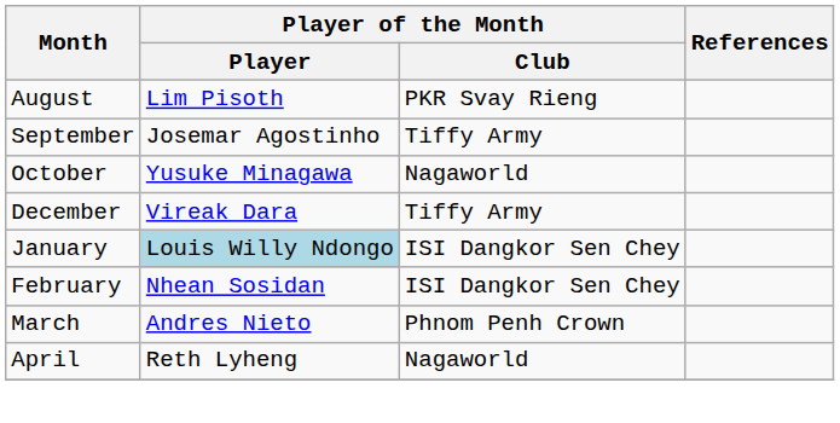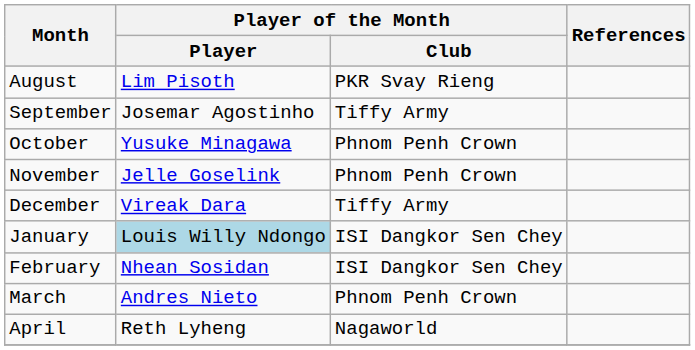October | Player of the Month / Club: Nagaworld -> Phnom Penh Crown
+ row: November | Jelle Goselink | Phnom Penh Crown
